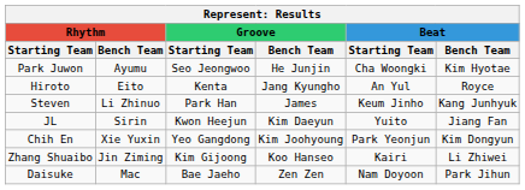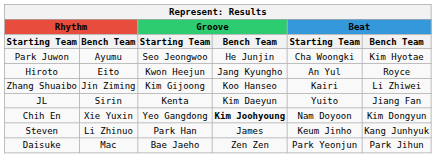Hiroto | Groove / Starting Team: Kenta -> Kwon Heejun
rows swapped: Zhang Shuaibo <-> Steven
JL | Groove / Starting Team: Kwon Heejun -> Kenta
Chih En | Groove / Bench Team: normal -> bold
Chih En | Beat / Starting Team: Park Yeonjun -> Nam Doyoon
Daisuke | Beat / Starting Team: Nam Doyoon -> Park Yeonjun
